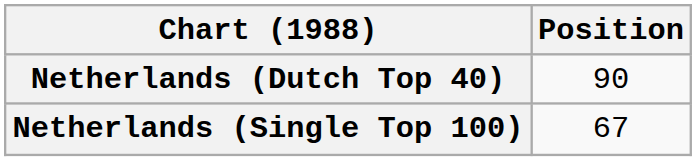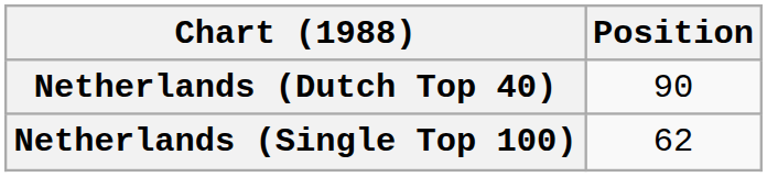Netherlands (Single Top 100) | Position: 67 -> 62
